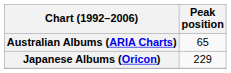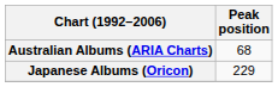Australian Albums (ARIA Charts) | Peak position: 65 -> 68
